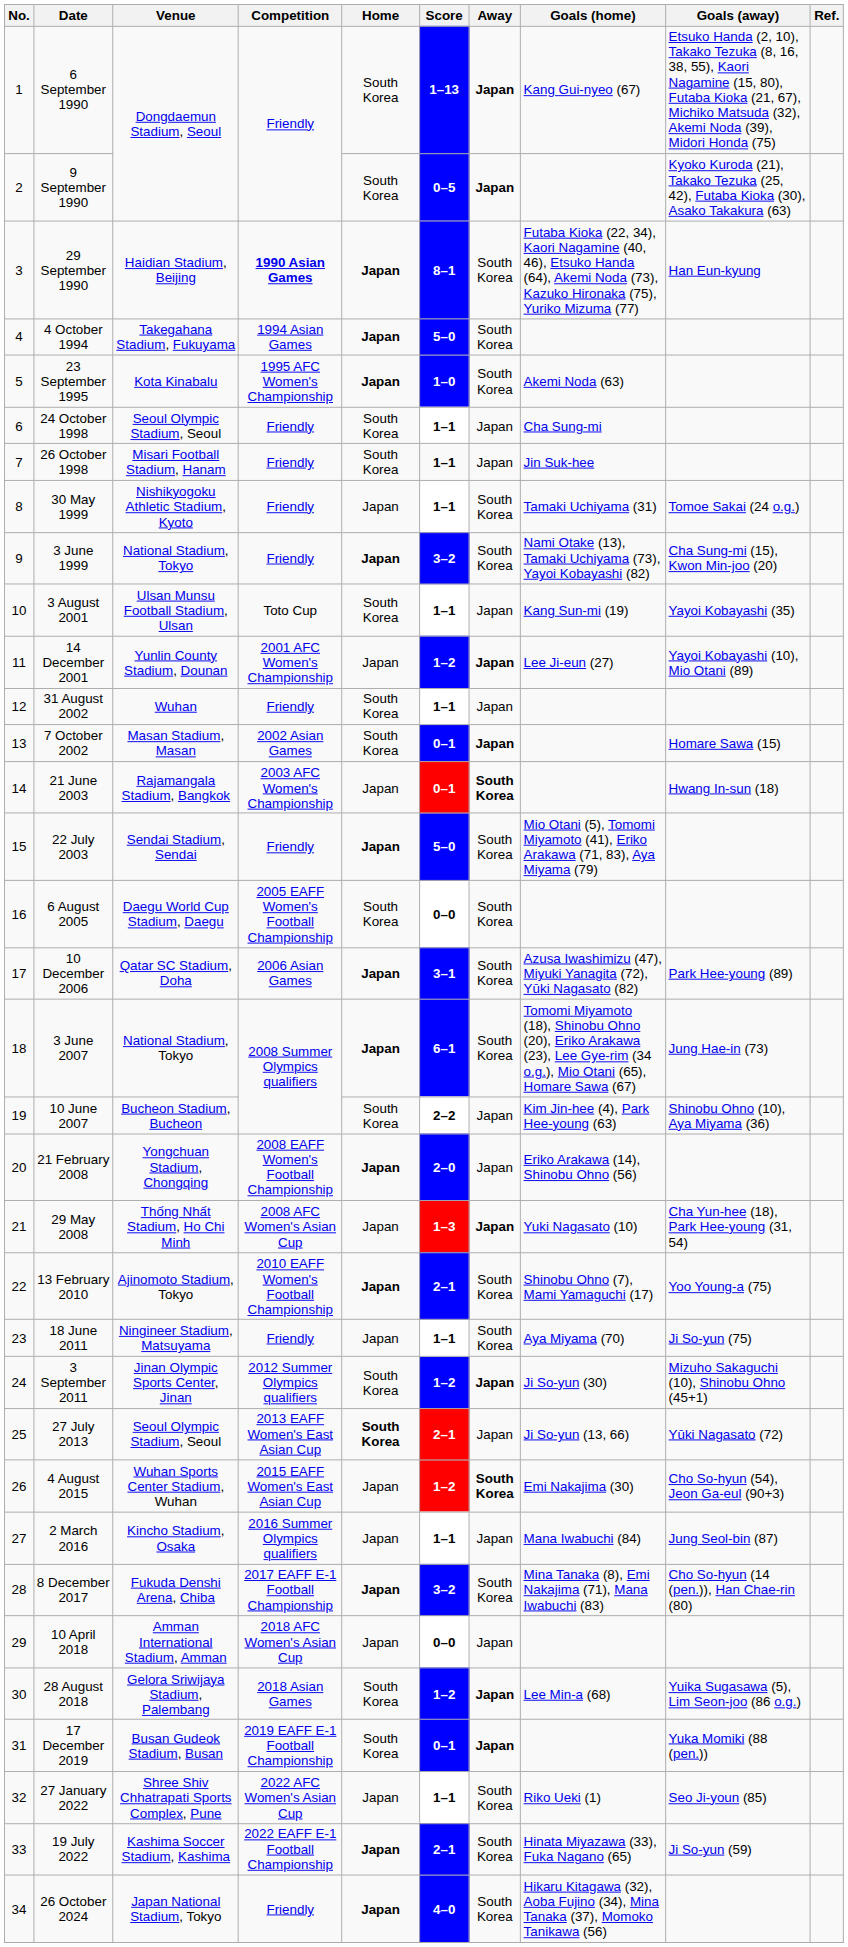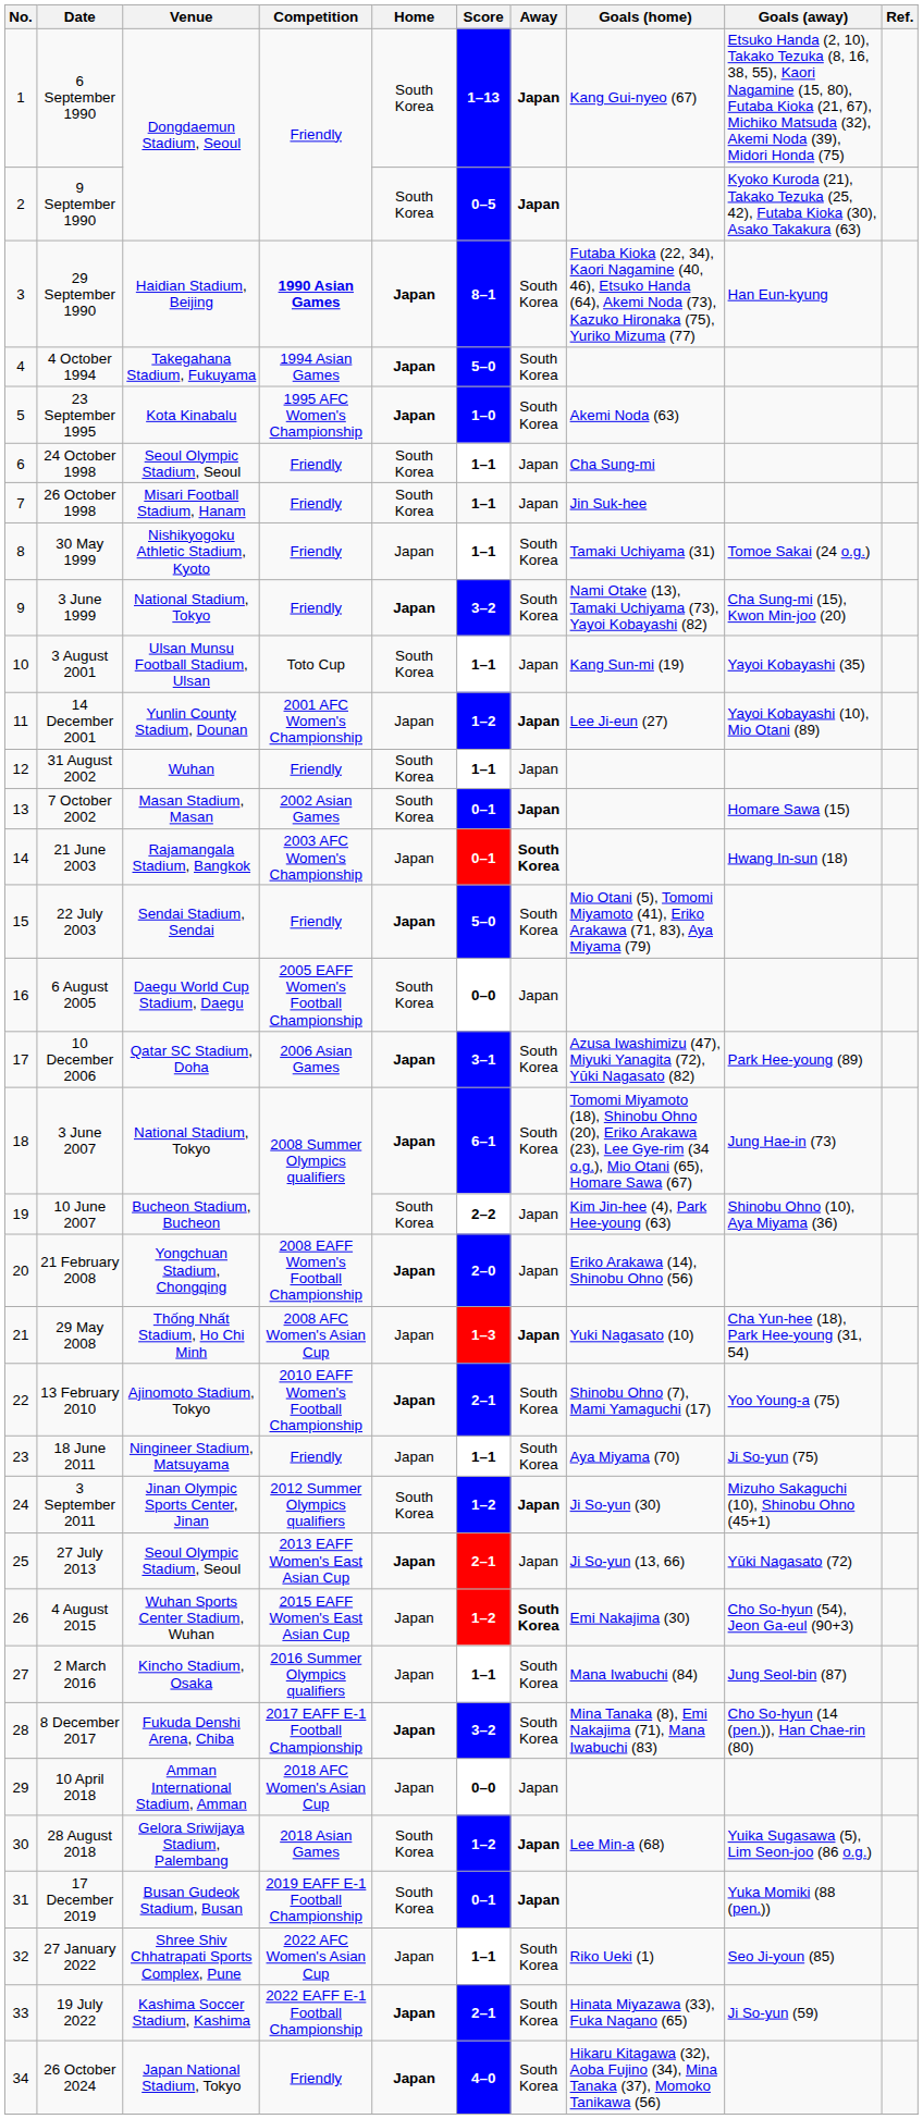6 August 2005 | Away: South Korea -> Japan
27 July 2013 | Home: South Korea -> Japan
2 March 2016 | Away: Japan -> South Korea
